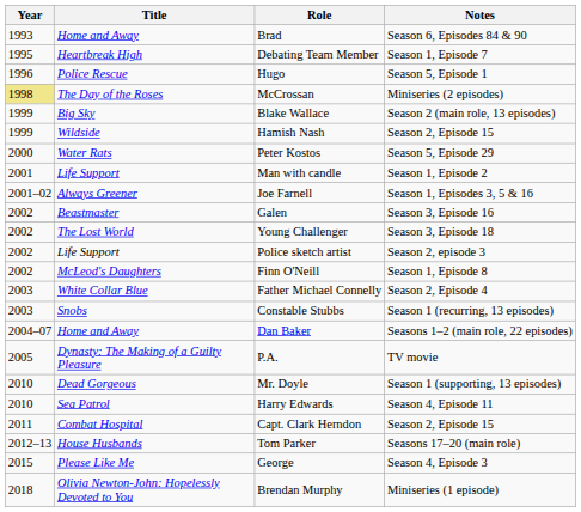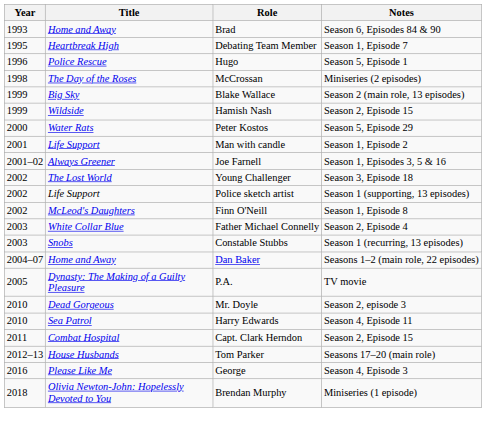McCrossan | Year: khaki background -> no background
- row: 2002 | Beastmaster | Galen | Season 3, Episode 16
Police sketch artist | Notes: Season 2, episode 3 -> Season 1 (supporting, 13 episodes)
Mr. Doyle | Notes: Season 1 (supporting, 13 episodes) -> Season 2, episode 3
George | Year: 2015 -> 2016
